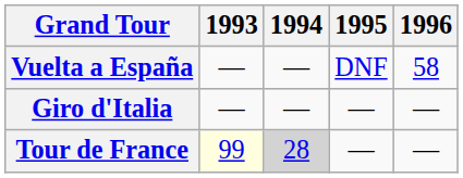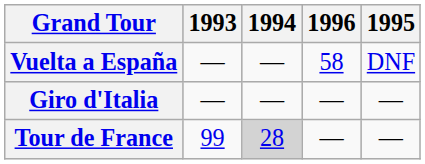columns swapped: 1995 <-> 1996
Tour de France | 1993: lightyellow background -> no background
